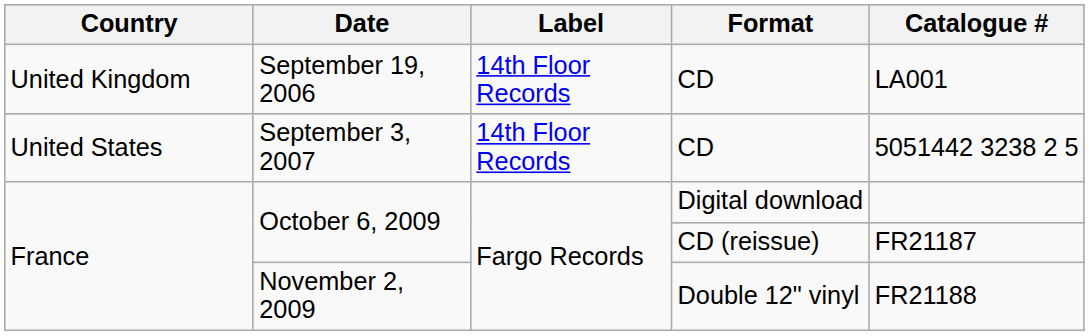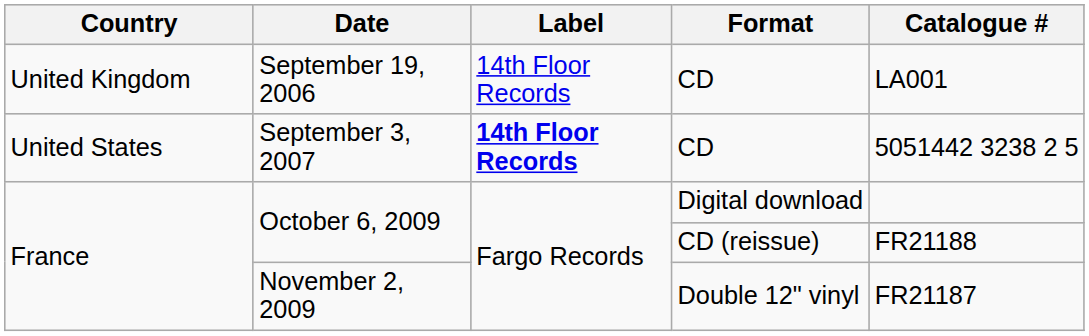September 3, 2007 | Label: normal -> bold
October 6, 2009 / CD (reissue) | Catalogue #: FR21187 -> FR21188
November 2, 2009 | Catalogue #: FR21188 -> FR21187
